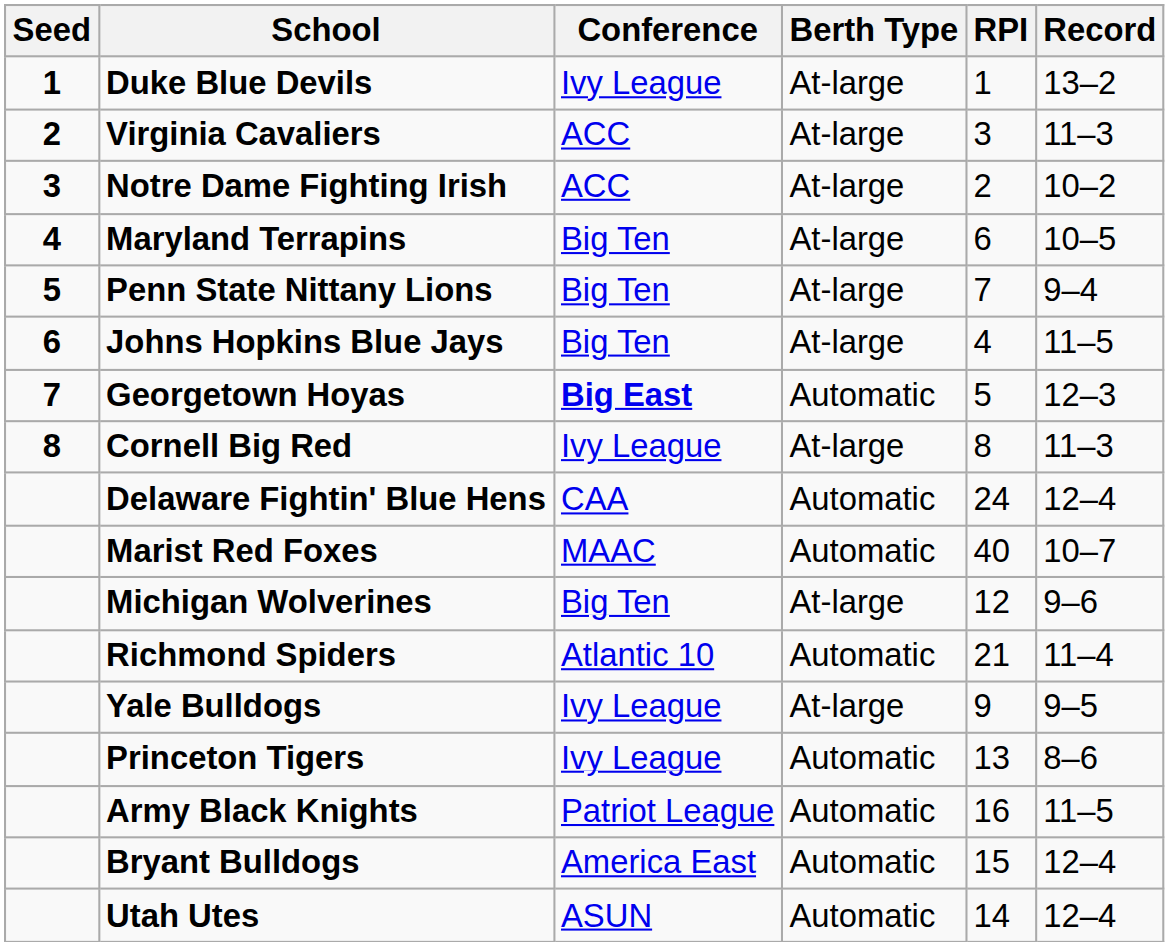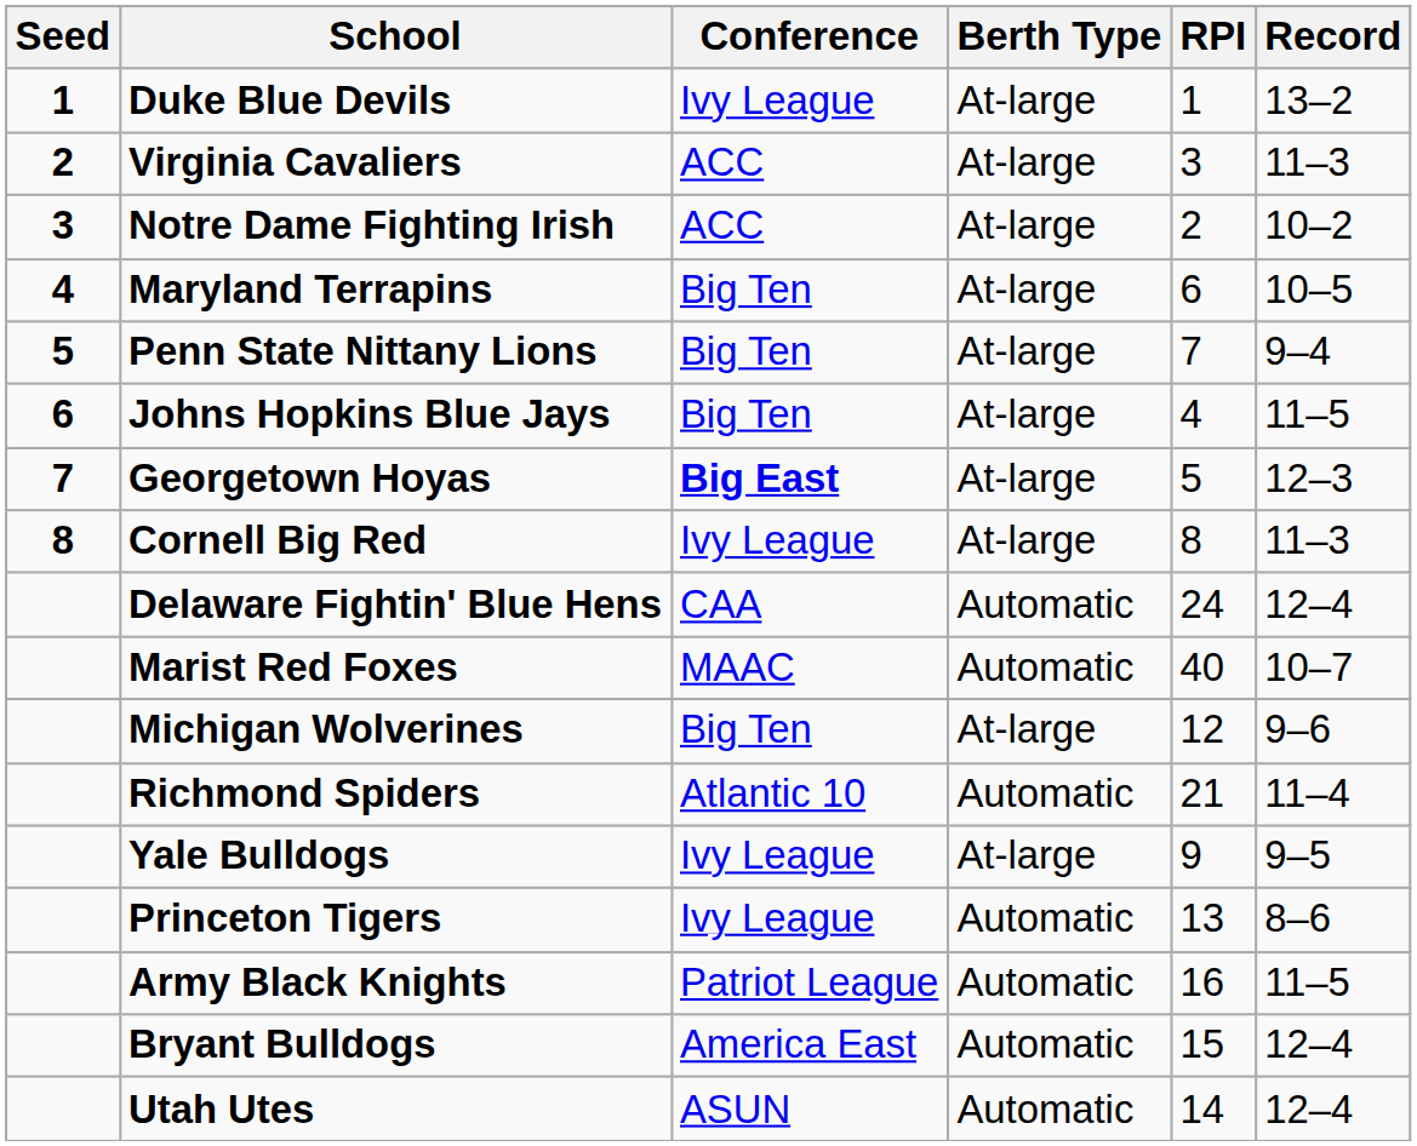Georgetown Hoyas | Berth Type: Automatic -> At-large
